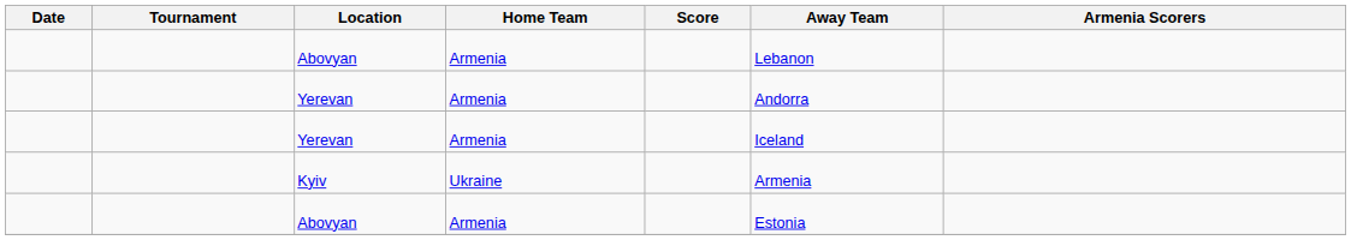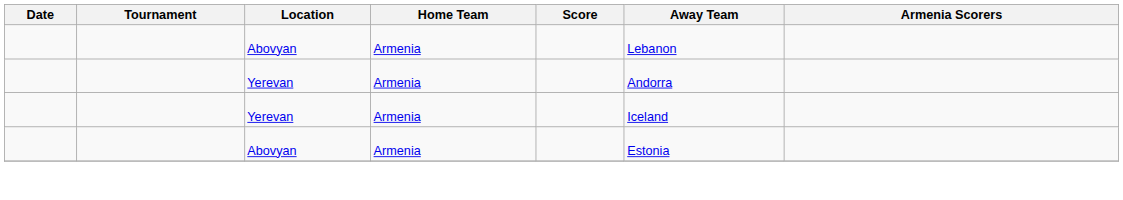- row: Kyiv | Ukraine | Armenia
